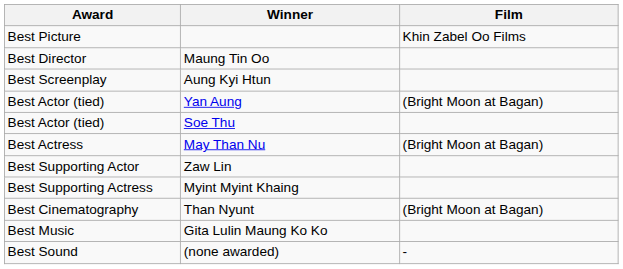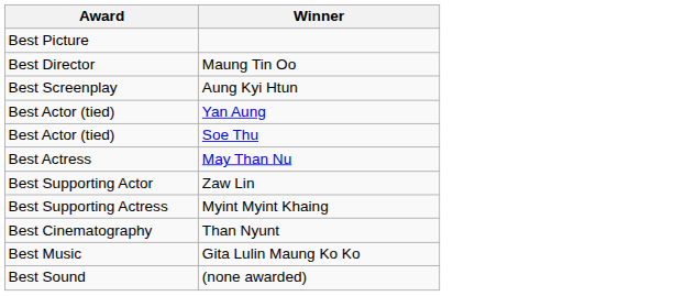- column: Film | Khin Zabel Oo Films | (Bright Moon at Bagan) | (Bright Moon at Bagan) | (Bright Moon at Bagan) | -
